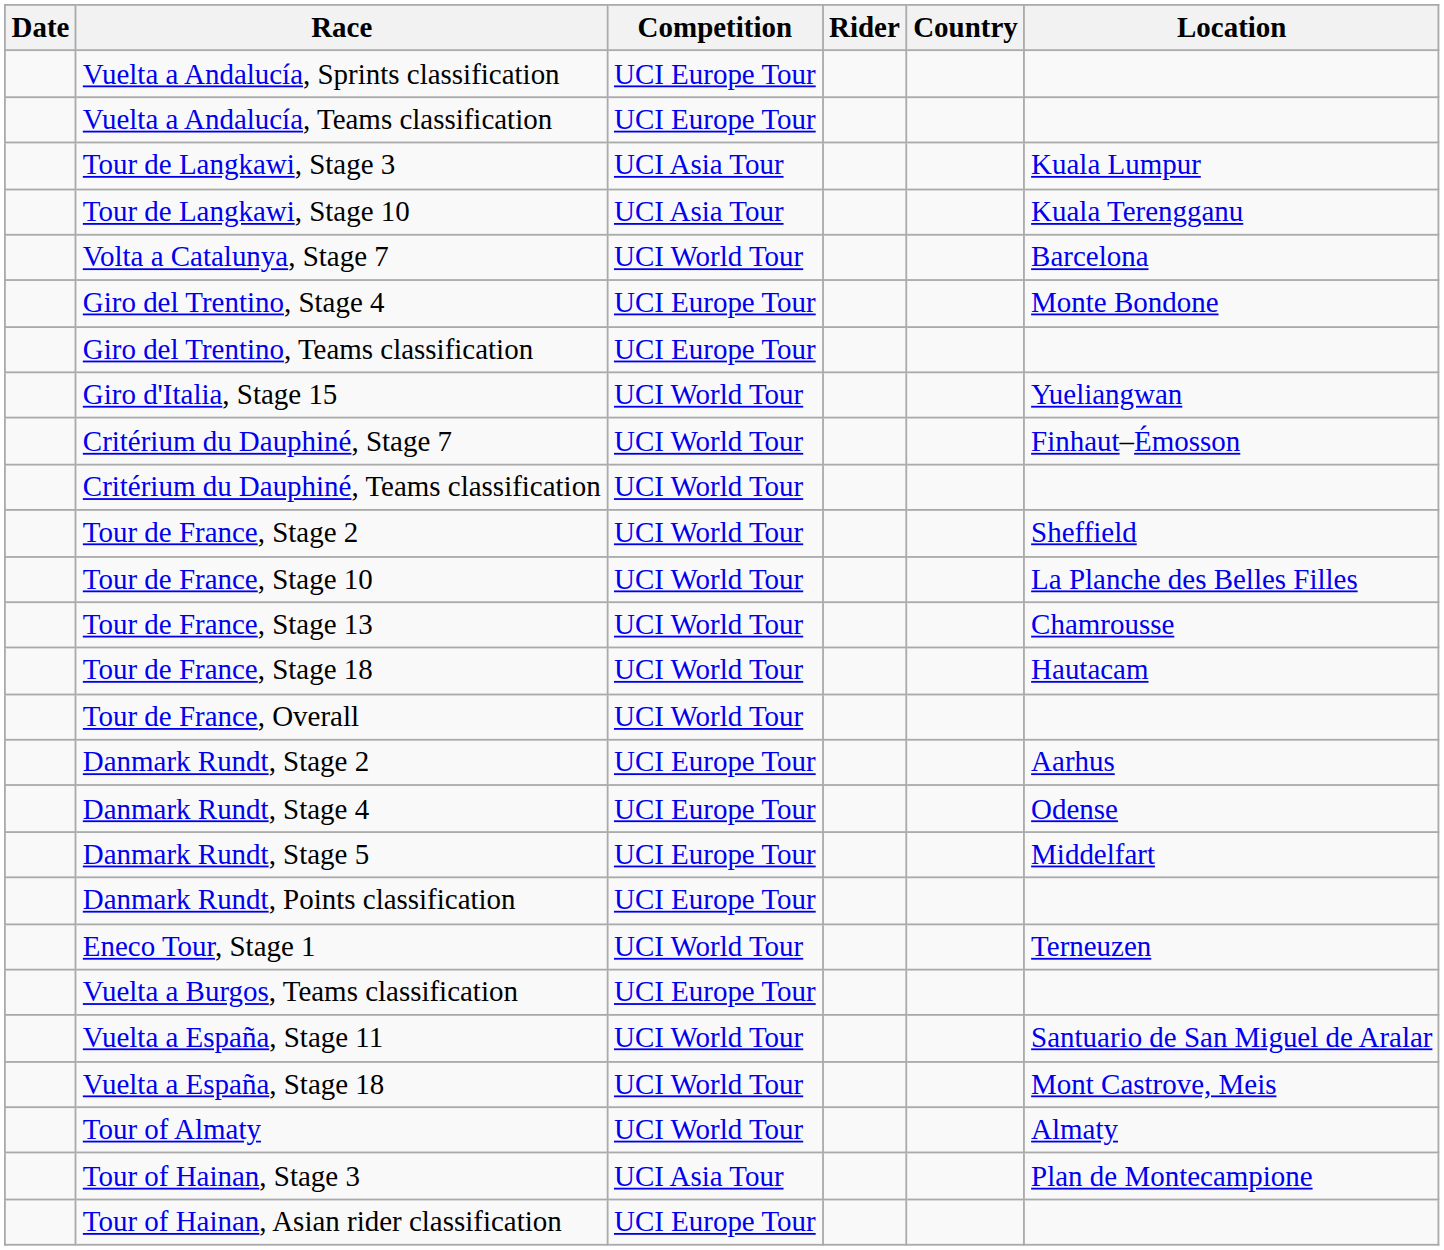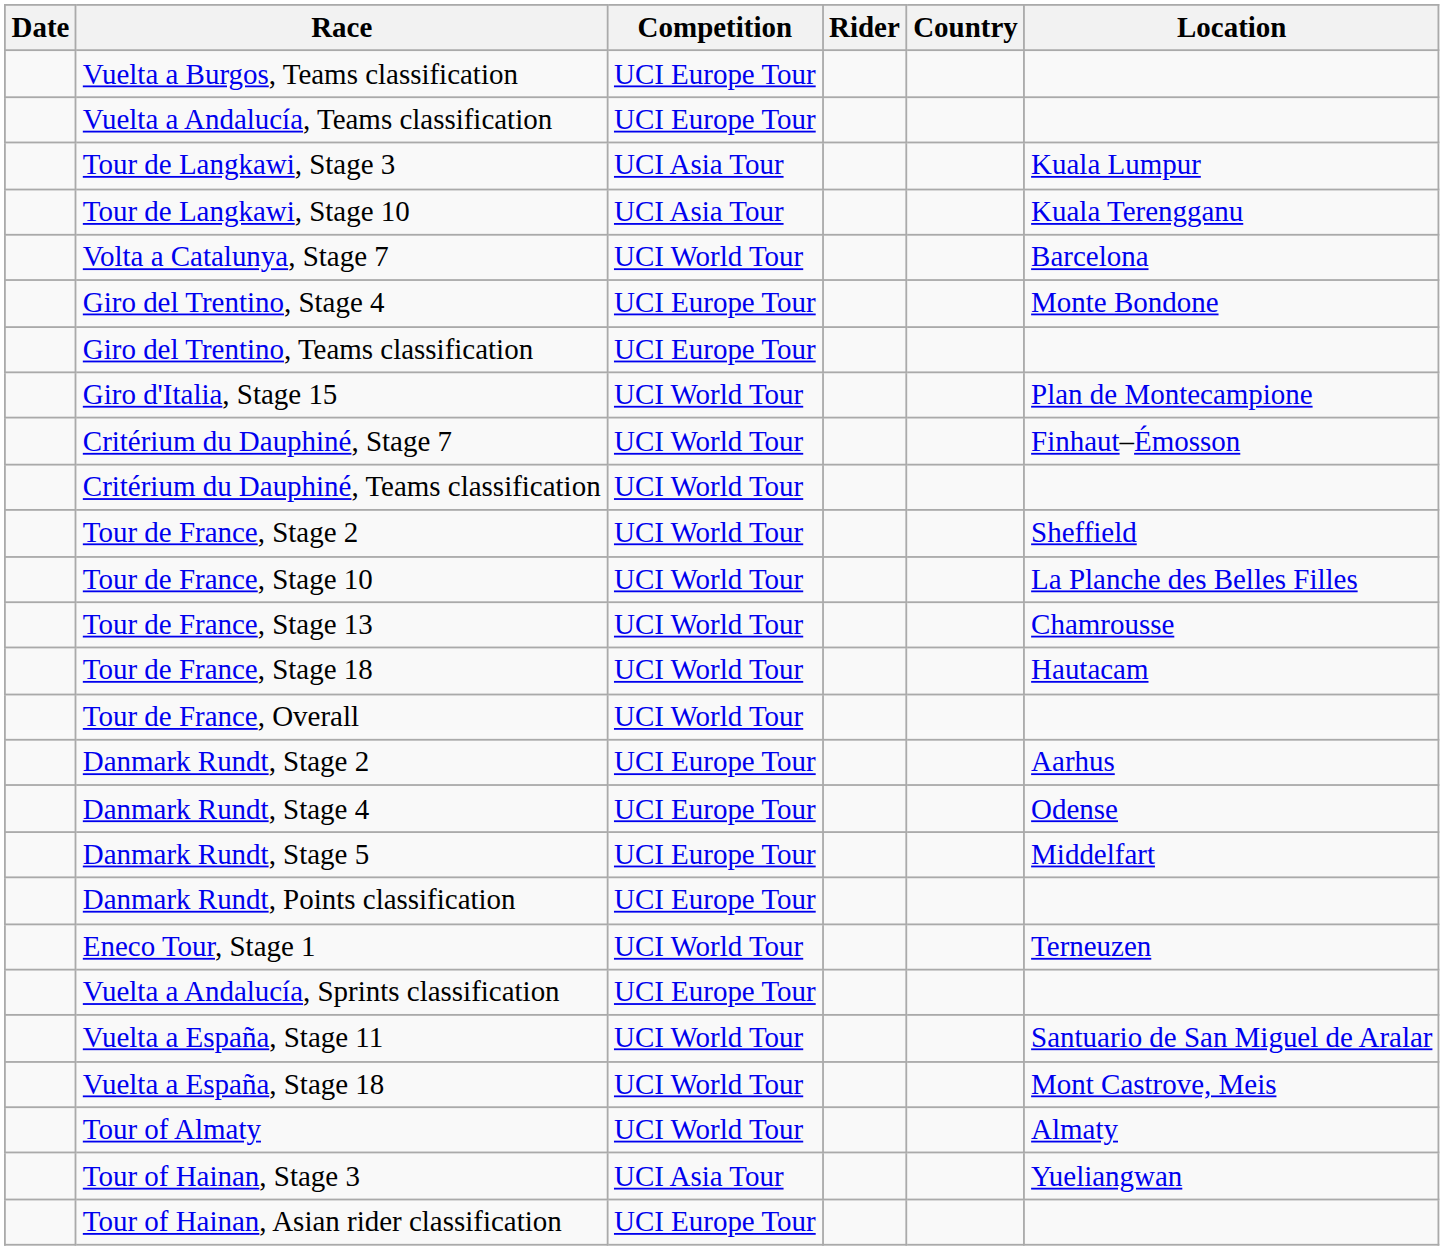rows swapped: Vuelta a Andalucía, Sprints classification <-> Vuelta a Burgos, Teams classification
Giro d'Italia, Stage 15 | Location: Yueliangwan -> Plan de Montecampione
Tour of Hainan, Stage 3 | Location: Plan de Montecampione -> Yueliangwan
